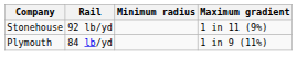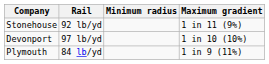+ row: Devonport | 97 lb/yd | 1 in 10 (10%)
